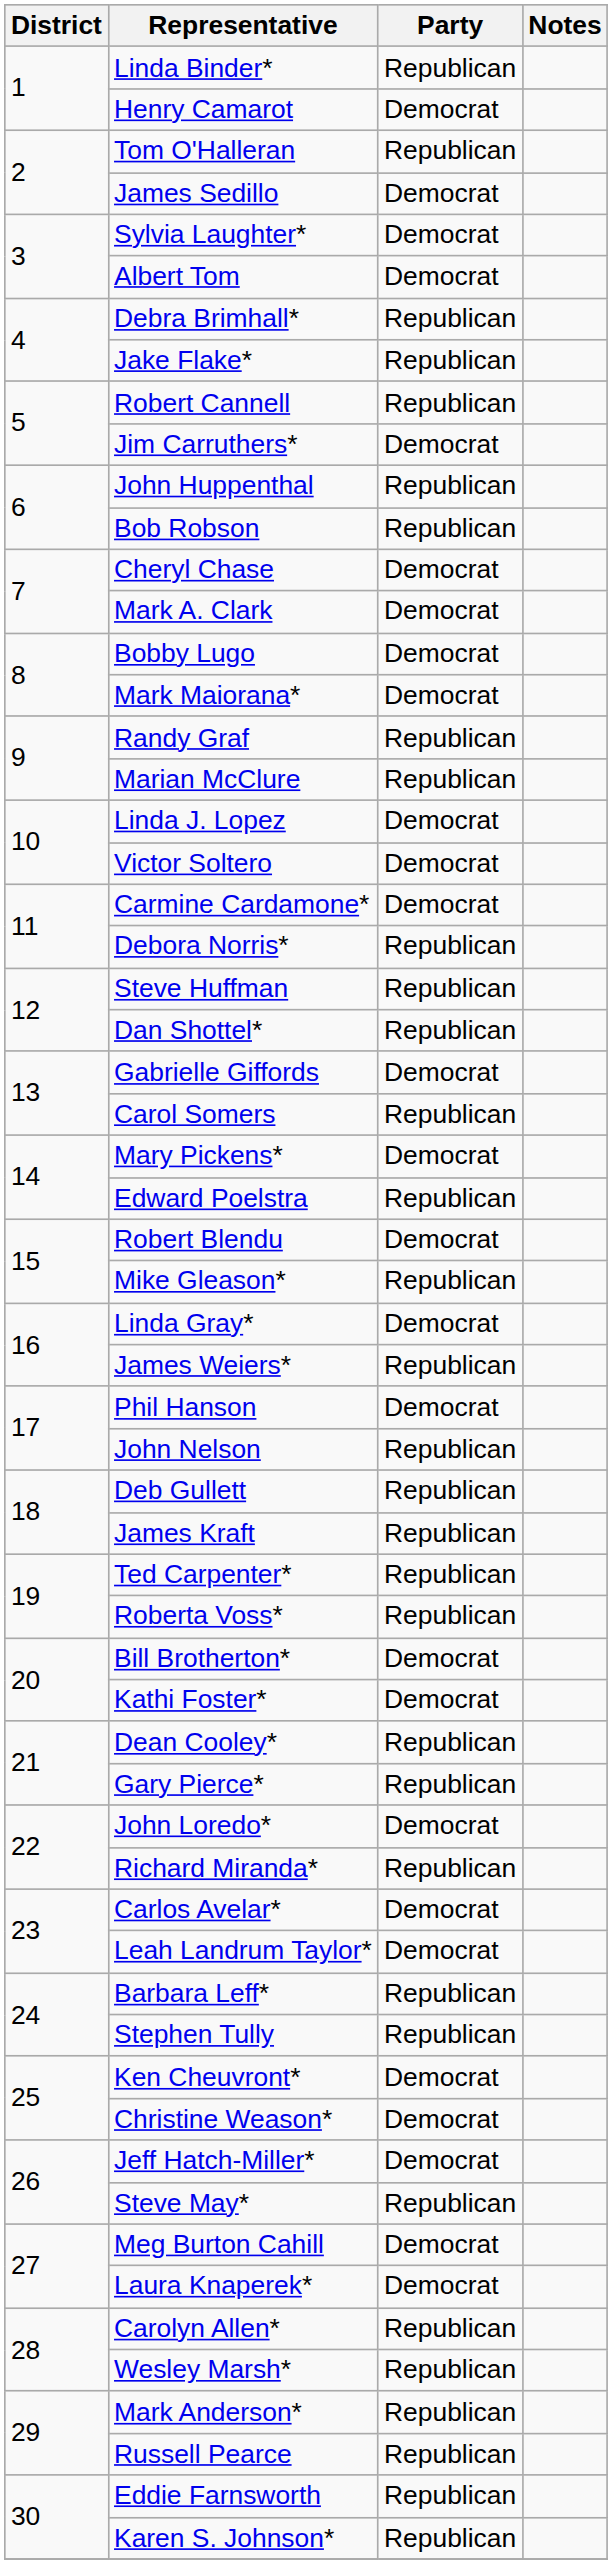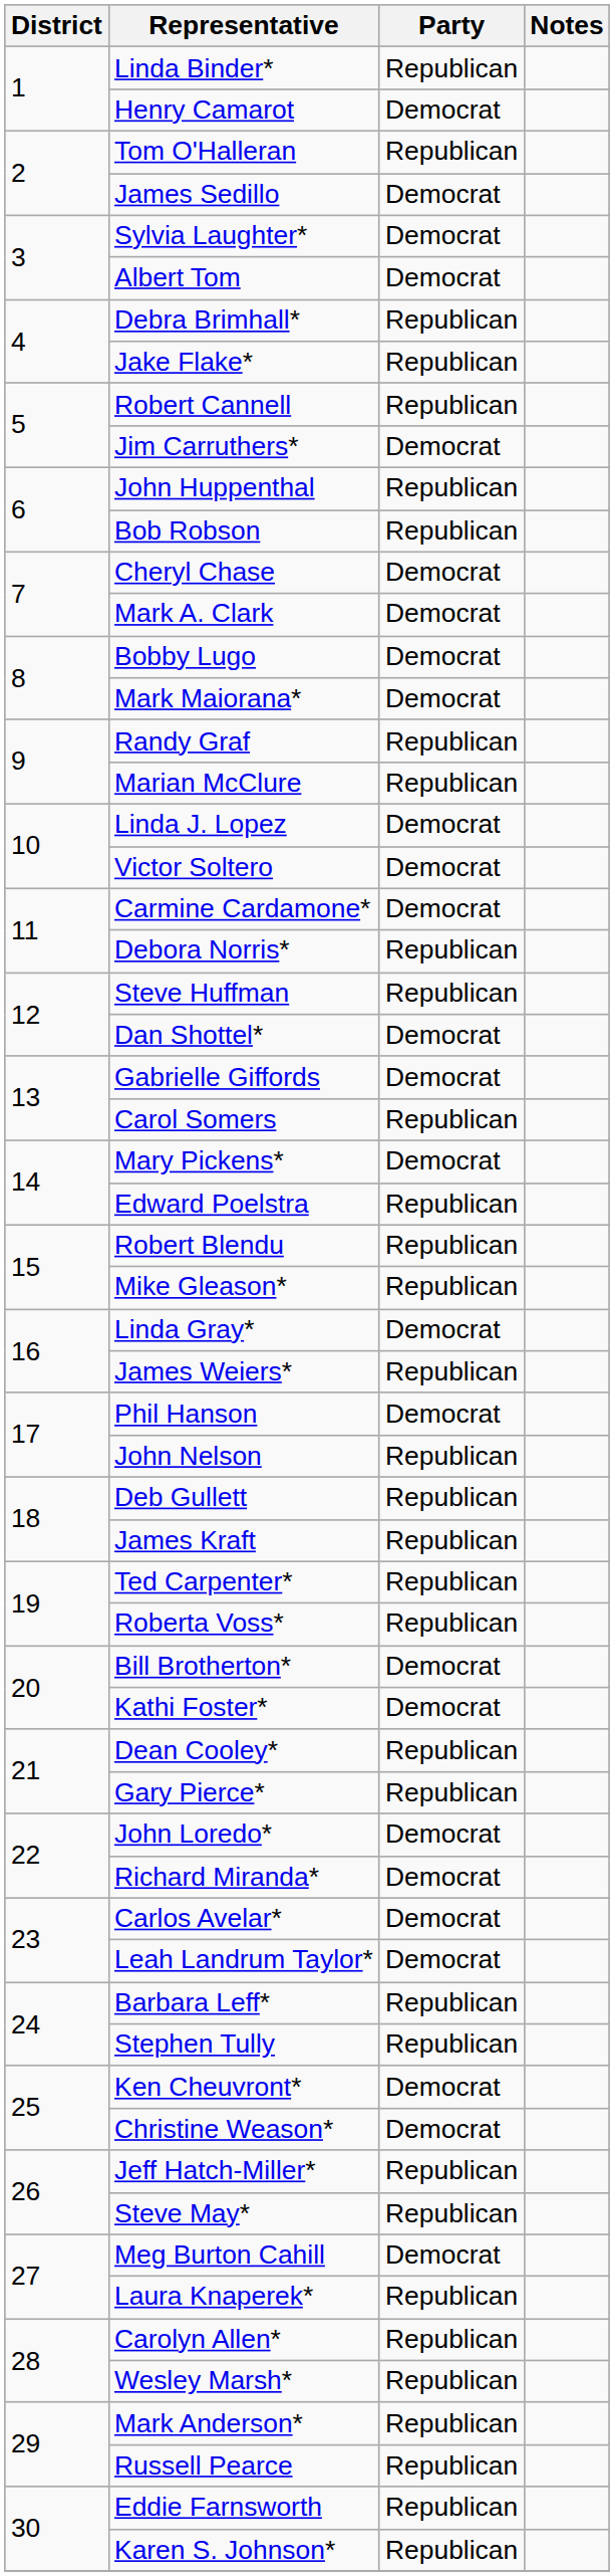Dan Shottel* | Party: Republican -> Democrat
Robert Blendu | Party: Democrat -> Republican
Richard Miranda* | Party: Republican -> Democrat
Jeff Hatch-Miller* | Party: Democrat -> Republican
Laura Knaperek* | Party: Democrat -> Republican
